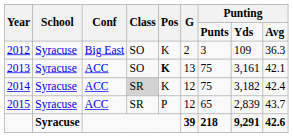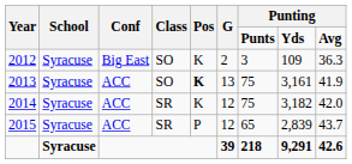2013 | column 9: 42.1 -> 41.9
2014 | Class: lightgrey background -> no background
2014 | column 9: 42.4 -> 42.0
